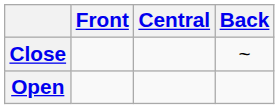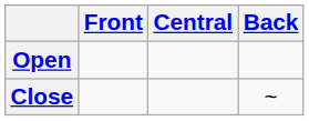rows swapped: Close <-> Open
